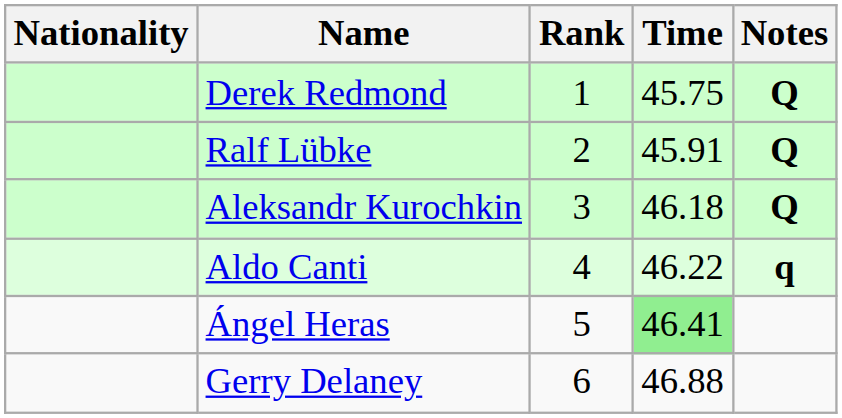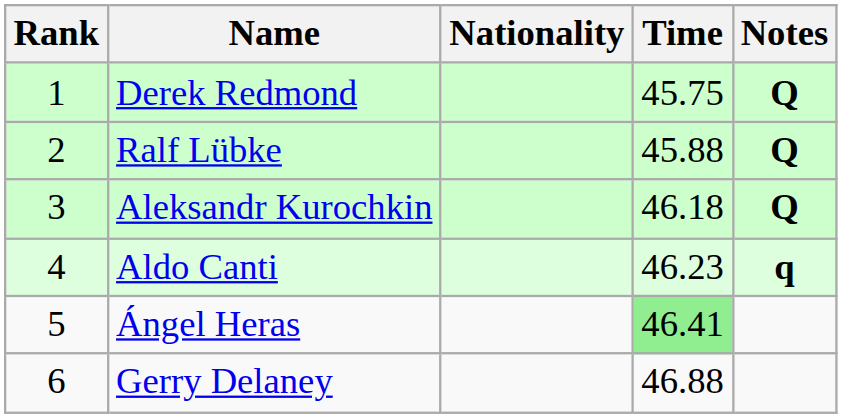columns swapped: Rank <-> Nationality
Ralf Lübke | Time: 45.91 -> 45.88
Aldo Canti | Time: 46.22 -> 46.23
